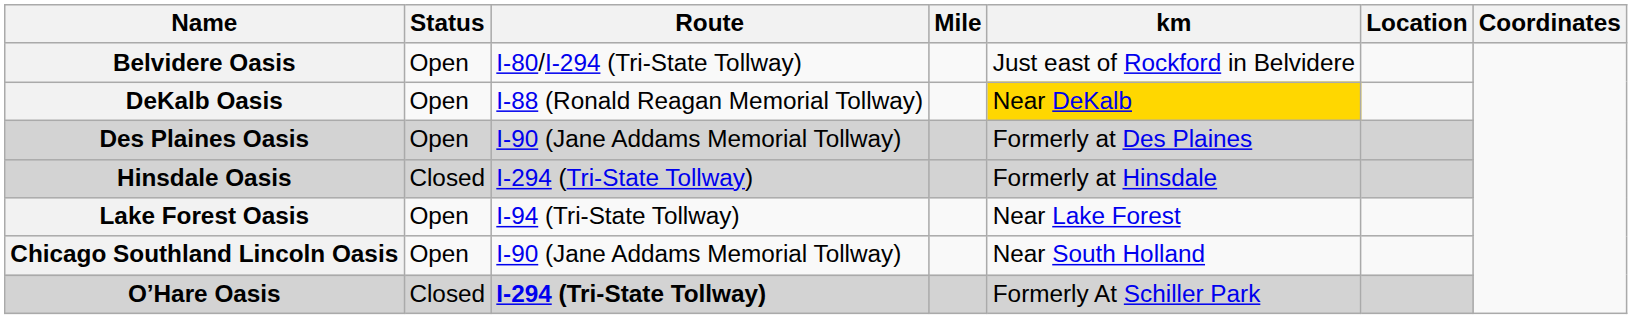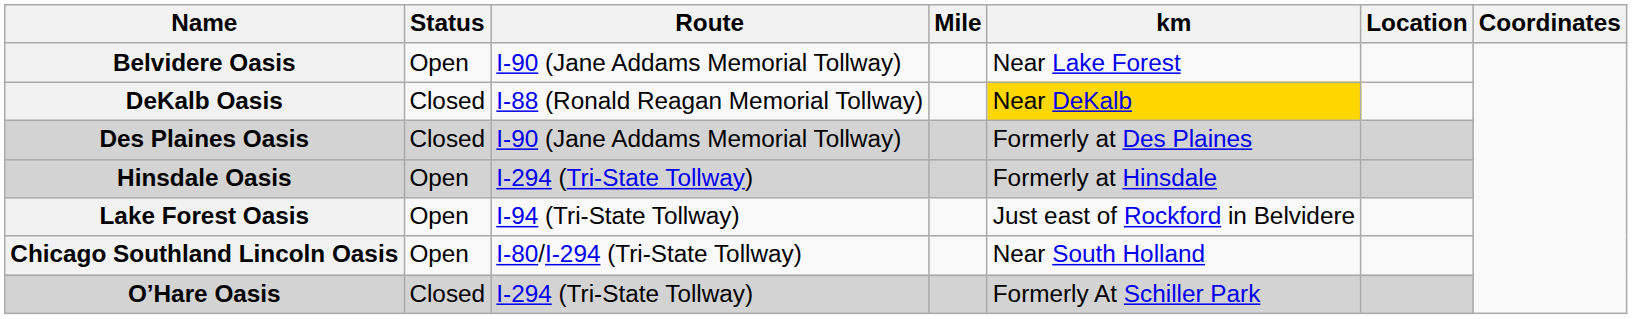Belvidere Oasis | Route: I-80/I-294 (Tri-State Tollway) -> I-90 (Jane Addams Memorial Tollway)
Belvidere Oasis | km: Just east of Rockford in Belvidere -> Near Lake Forest
DeKalb Oasis | Status: Open -> Closed
Des Plaines Oasis | Status: Open -> Closed
Hinsdale Oasis | Status: Closed -> Open
Lake Forest Oasis | km: Near Lake Forest -> Just east of Rockford in Belvidere
Chicago Southland Lincoln Oasis | Route: I-90 (Jane Addams Memorial Tollway) -> I-80/I-294 (Tri-State Tollway)
O’Hare Oasis | Route: bold -> normal
